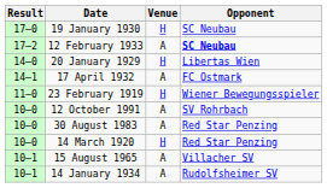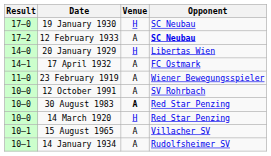23 February 1919 | Venue: H -> A
30 August 1983 | Venue: normal -> bold
